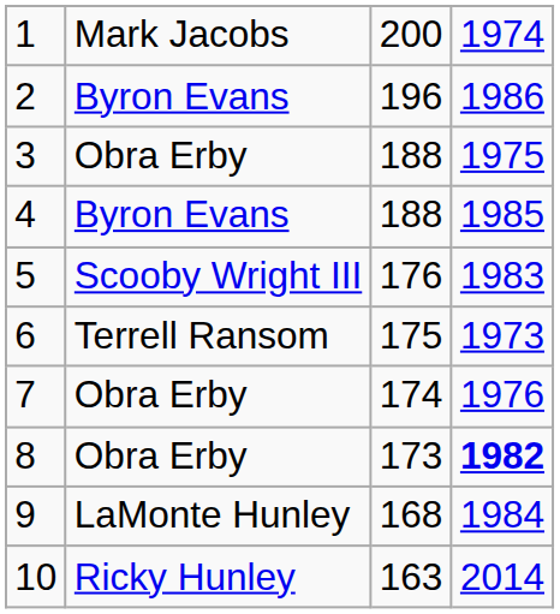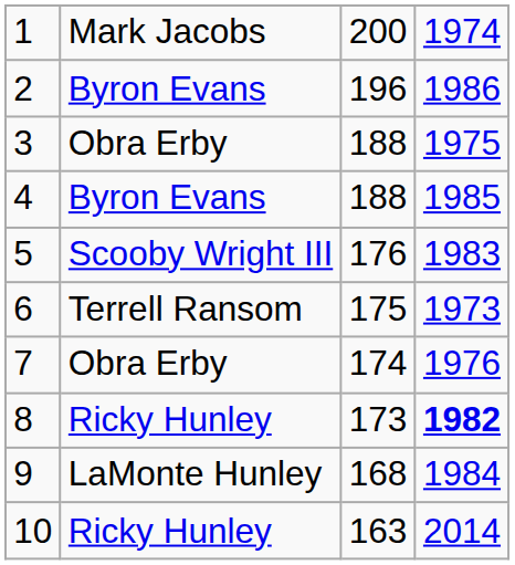8 | column 2: Obra Erby -> Ricky Hunley
